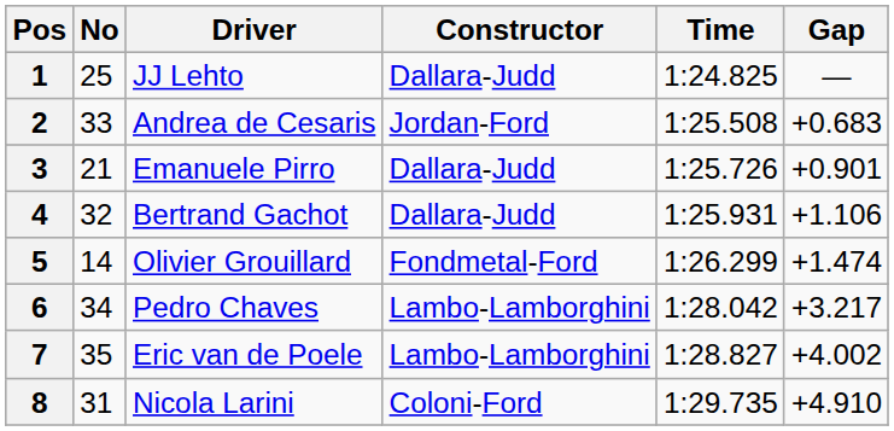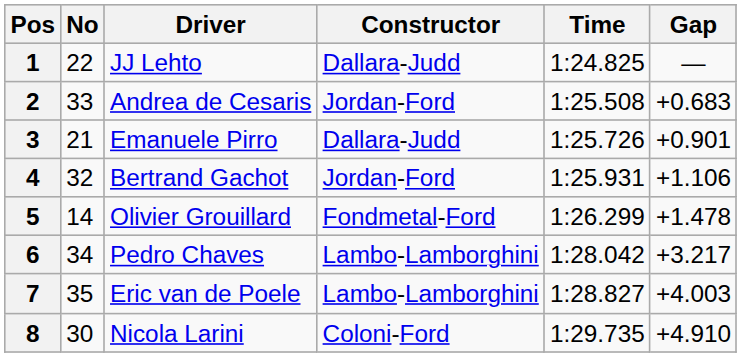1 | No: 25 -> 22
4 | Constructor: Dallara-Judd -> Jordan-Ford
5 | Gap: +1.474 -> +1.478
7 | Gap: +4.002 -> +4.003
8 | No: 31 -> 30
